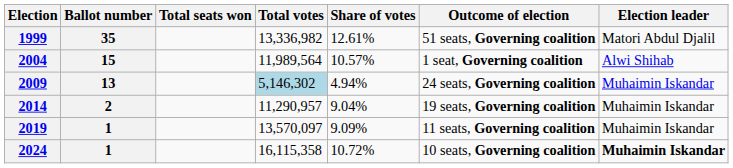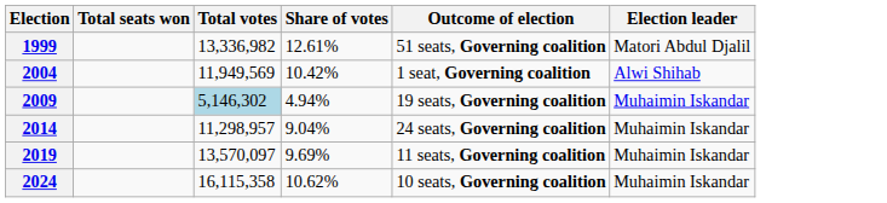- column: Ballot number | 35 | 15 | 13 | 2 | 1 | 1
2004 | Total votes: 11,989,564 -> 11,949,569
2004 | Share of votes: 10.57% -> 10.42%
2009 | Outcome of election: 24 seats, Governing coalition -> 19 seats, Governing coalition
2014 | Total votes: 11,290,957 -> 11,298,957
2014 | Outcome of election: 19 seats, Governing coalition -> 24 seats, Governing coalition
2019 | Share of votes: 9.09% -> 9.69%
2024 | Share of votes: 10.72% -> 10.62%
2024 | Election leader: bold -> normal
